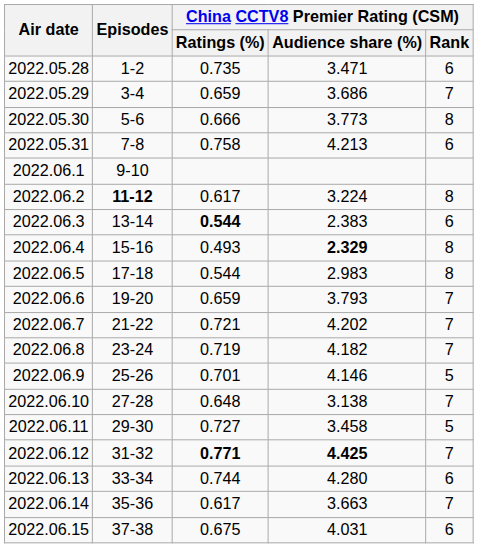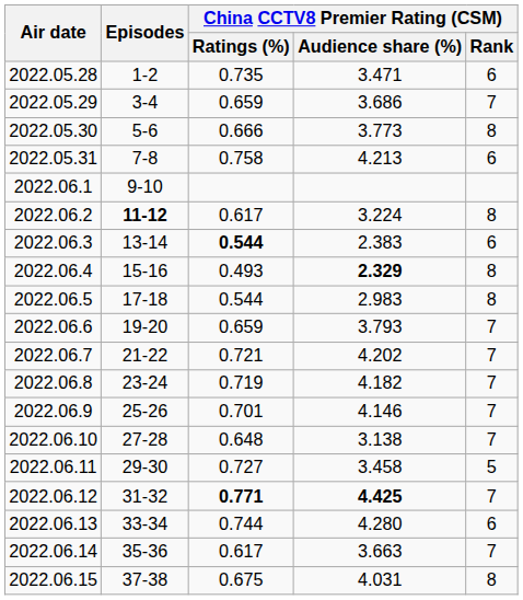2022.06.9 | China CCTV8 Premier Rating (CSM) / Rank: 5 -> 7
2022.06.15 | China CCTV8 Premier Rating (CSM) / Rank: 6 -> 8
